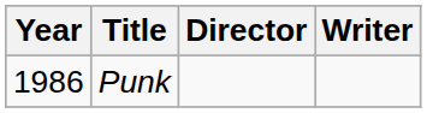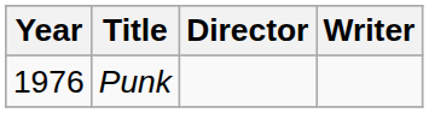Punk | Year: 1986 -> 1976
